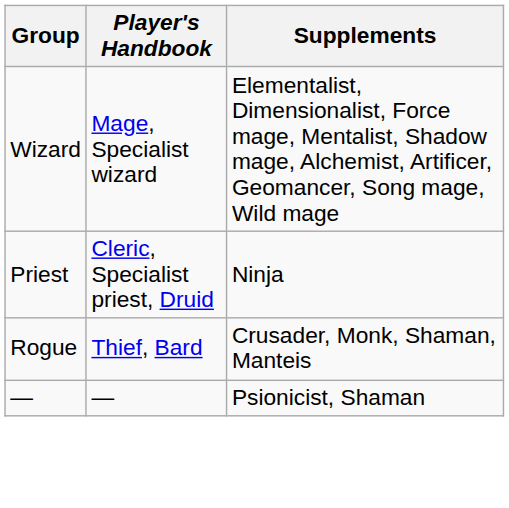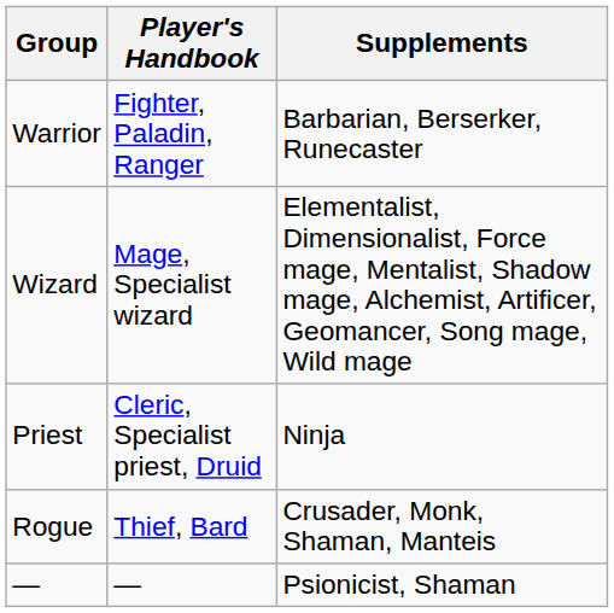+ row: Warrior | Fighter, Paladin, Ranger | Barbarian, Berserker, Runecaster
